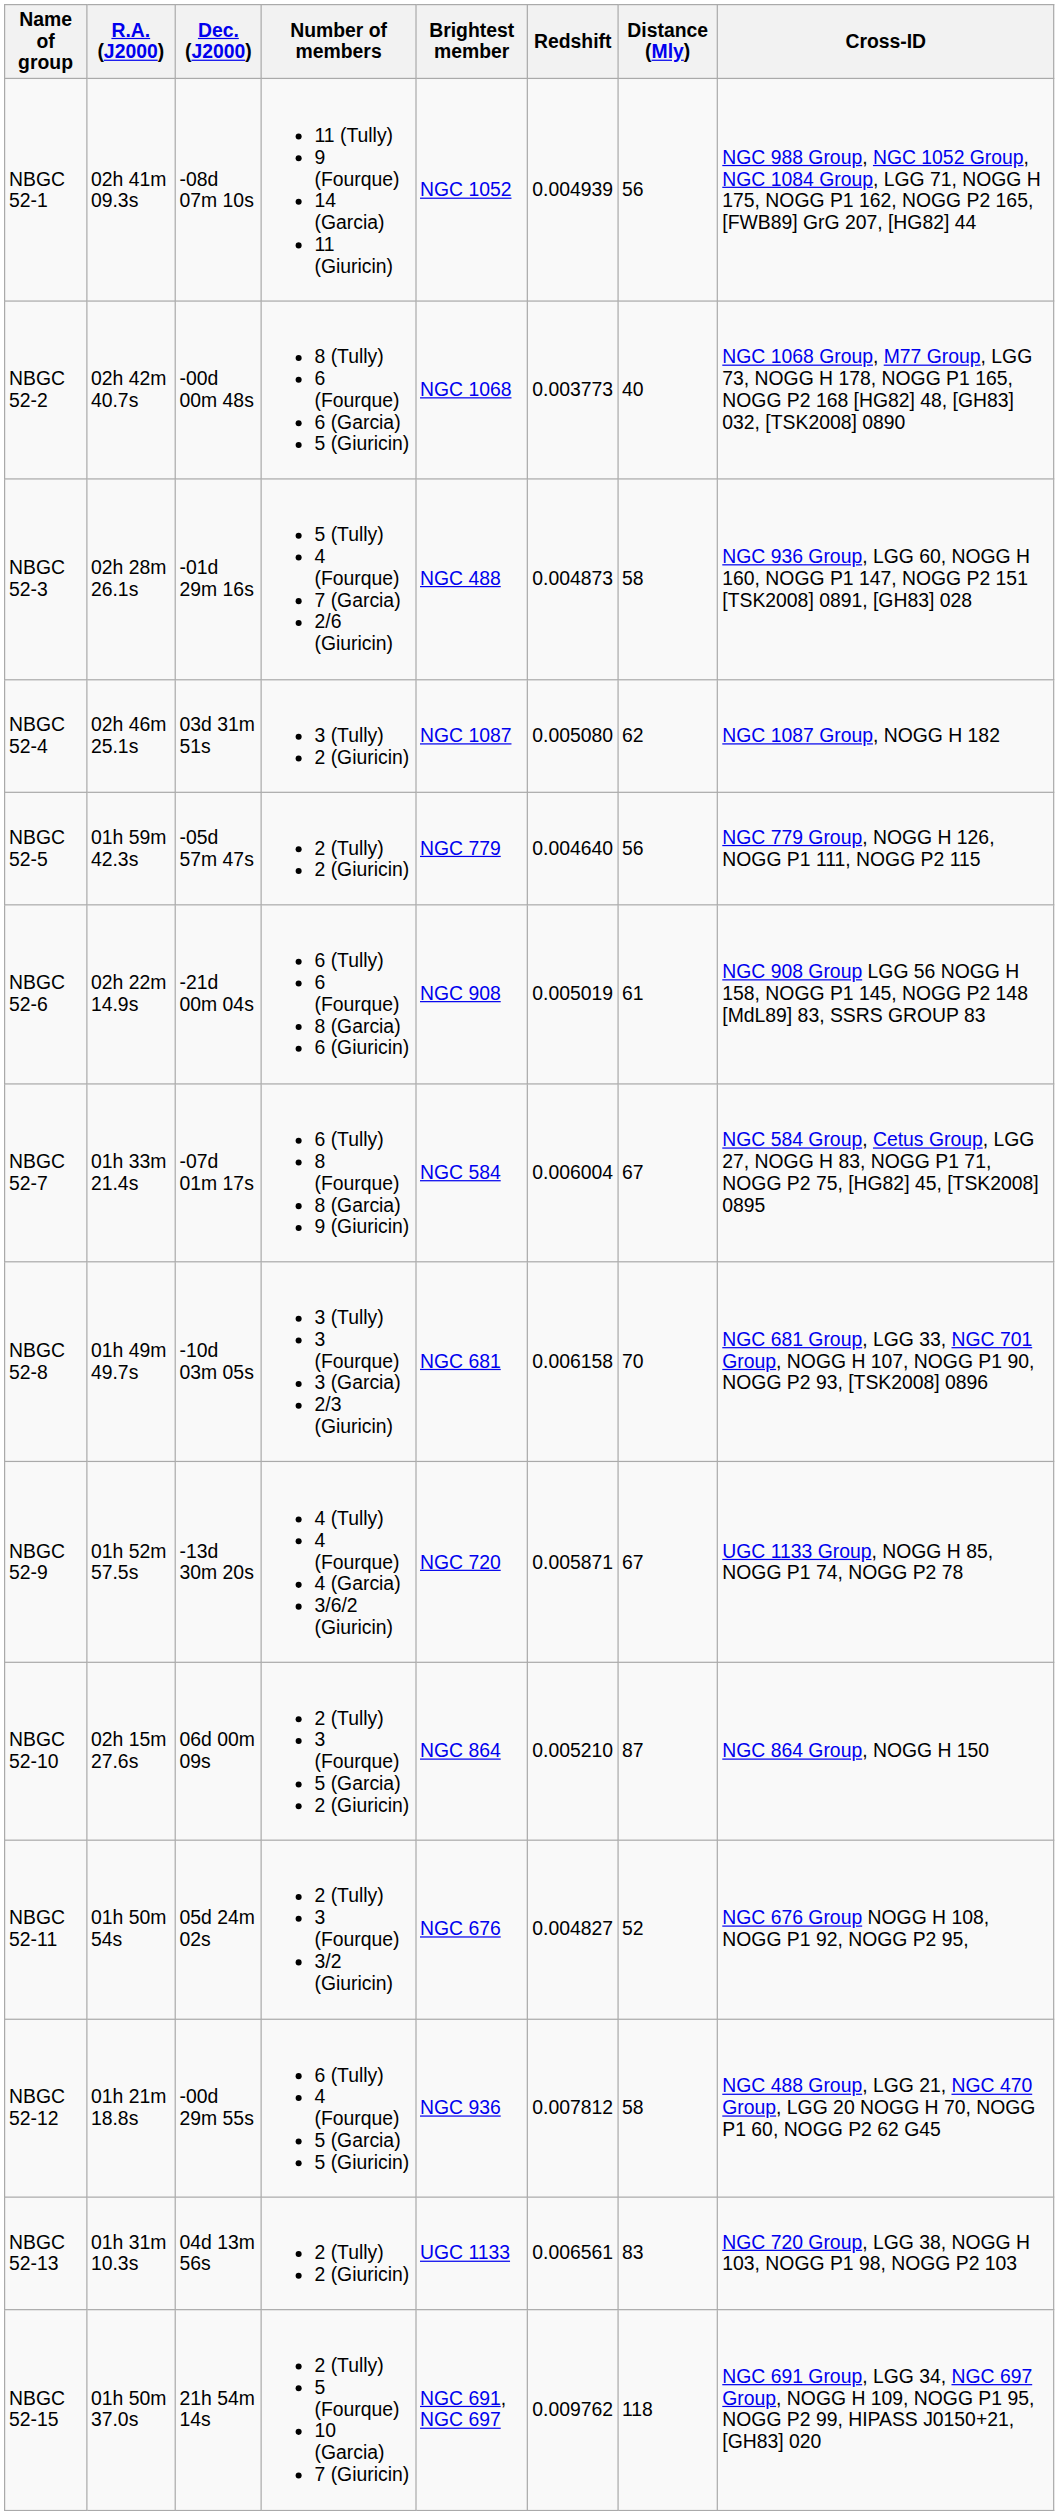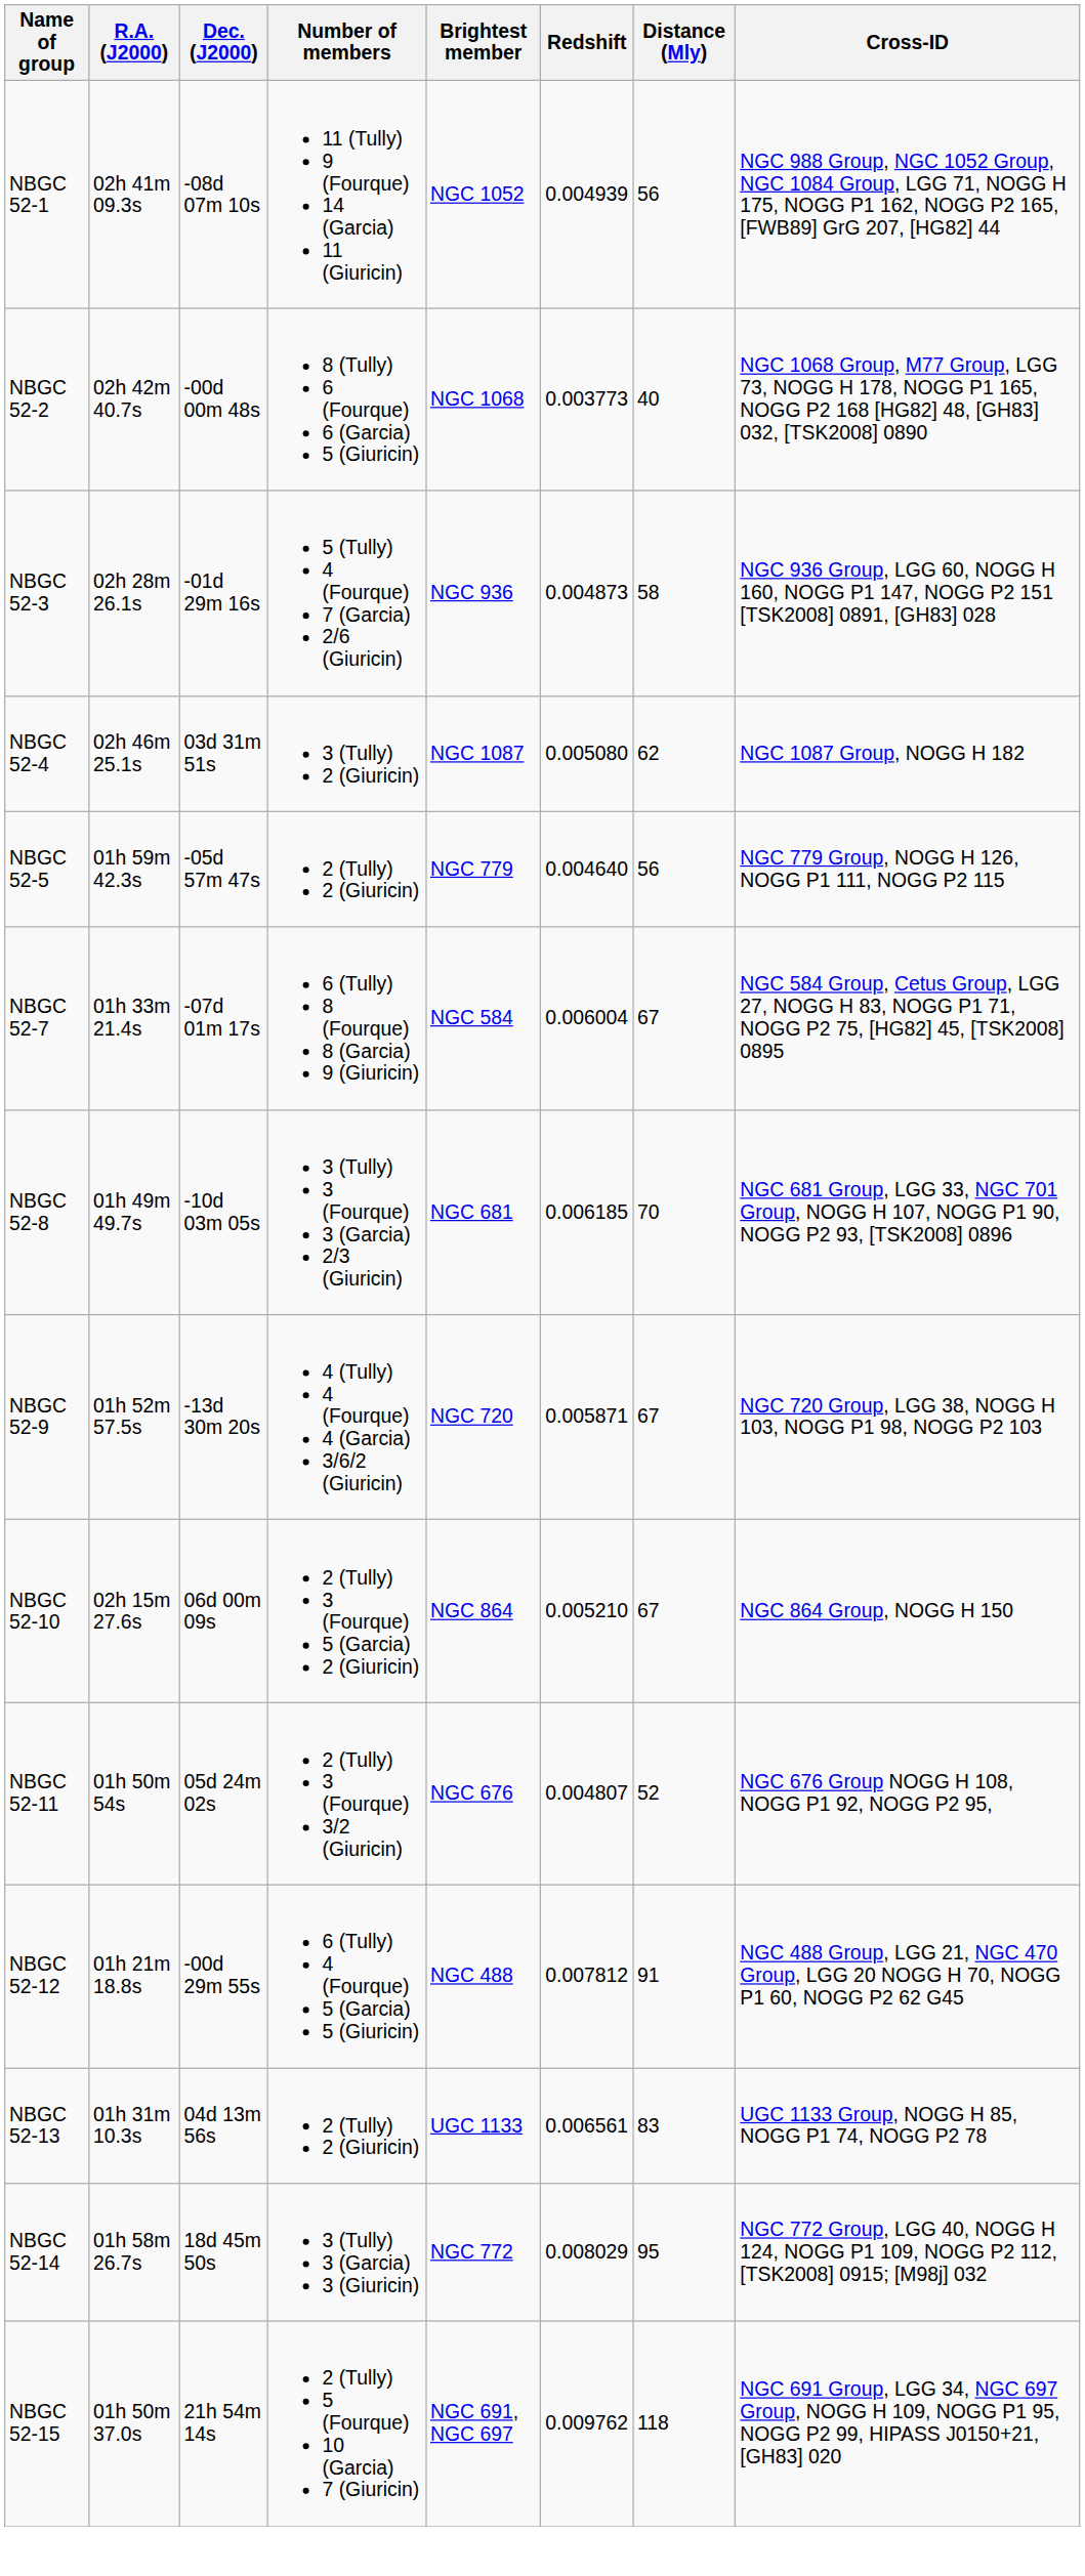NBGC 52-3 | Brightest member: NGC 488 -> NGC 936
- row: NBGC 52-6 | 02h 22m 14.9s | -21d 00m 04s | 6 (Tully) 6 (Fourque) 8 (Garcia) 6 (Giuricin) | NGC 908 | 0.005019 | 61 | NGC 908 Group LGG 56 NOGG H 158, NOGG P1 145, NOGG P2 148 [MdL89] 83, SSRS GROUP 83
NBGC 52-8 | Redshift: 0.006158 -> 0.006185
NBGC 52-9 | Cross-ID: UGC 1133 Group, NOGG H 85, NOGG P1 74, NOGG P2 78 -> NGC 720 Group, LGG 38, NOGG H 103, NOGG P1 98, NOGG P2 103
NBGC 52-10 | Distance (Mly): 87 -> 67
NBGC 52-11 | Redshift: 0.004827 -> 0.004807
NBGC 52-12 | Brightest member: NGC 936 -> NGC 488
NBGC 52-12 | Distance (Mly): 58 -> 91
NBGC 52-13 | Cross-ID: NGC 720 Group, LGG 38, NOGG H 103, NOGG P1 98, NOGG P2 103 -> UGC 1133 Group, NOGG H 85, NOGG P1 74, NOGG P2 78
+ row: NBGC 52-14 | 01h 58m 26.7s | 18d 45m 50s | 3 (Tully) 3 (Garcia) 3 (Giuricin) | NGC 772 | 0.008029 | 95 | NGC 772 Group, LGG 40, NOGG H 124, NOGG P1 109, NOGG P2 112, [TSK2008] 0915; [M98j] 032
